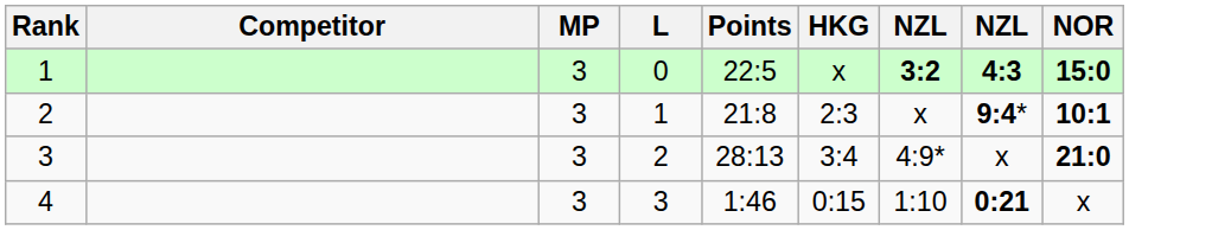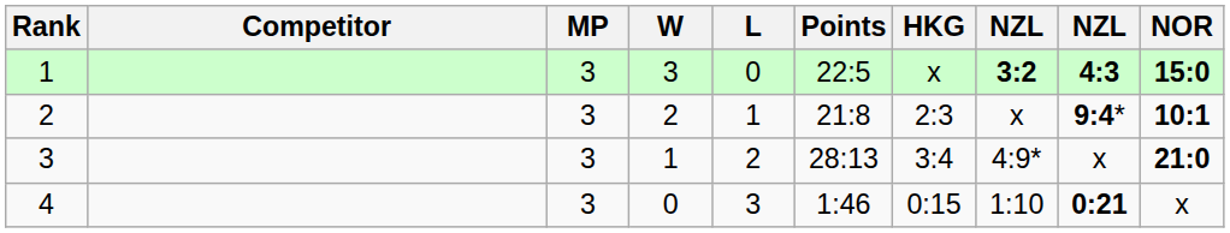+ column: W | 3 | 2 | 1 | 0
